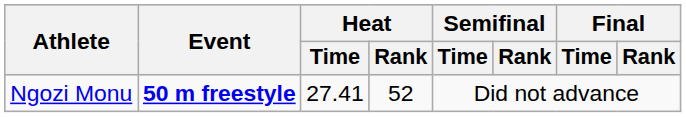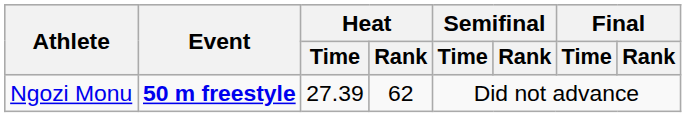Ngozi Monu | Heat / Time: 27.41 -> 27.39
Ngozi Monu | Heat / Rank: 52 -> 62
